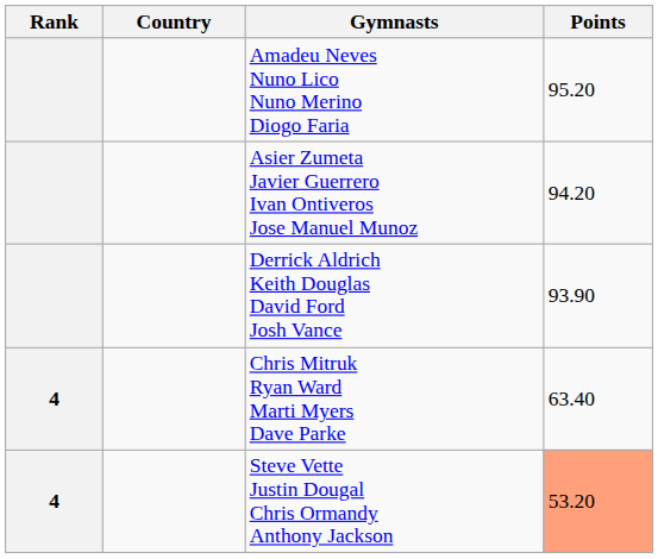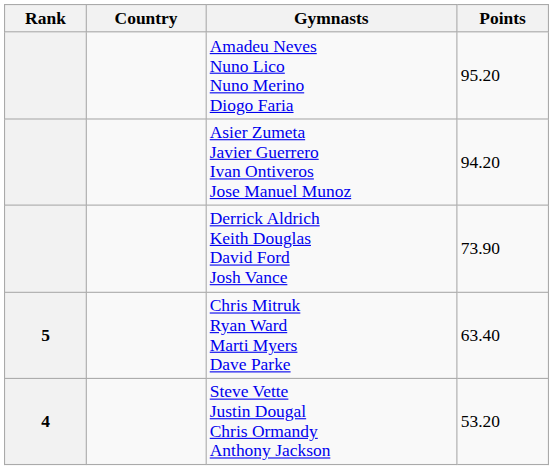Derrick Aldrich Keith Douglas David Ford Josh Vance | Points: 93.90 -> 73.90
Chris Mitruk Ryan Ward Marti Myers Dave Parke | Rank: 4 -> 5
Steve Vette Justin Dougal Chris Ormandy Anthony Jackson | Points: lightsalmon background -> no background
